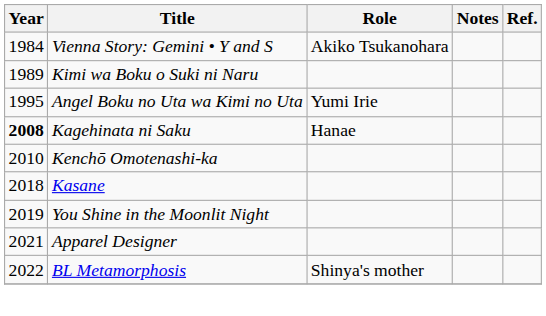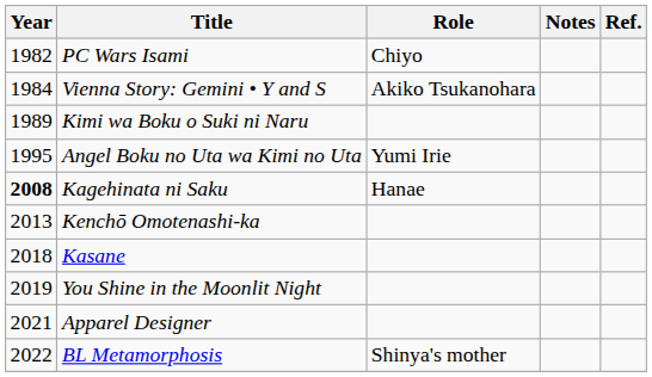+ row: 1982 | PC Wars Isami | Chiyo
Kenchō Omotenashi-ka | Year: 2010 -> 2013
